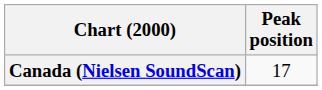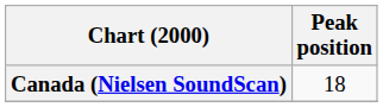Canada (Nielsen SoundScan) | Peak position: 17 -> 18
